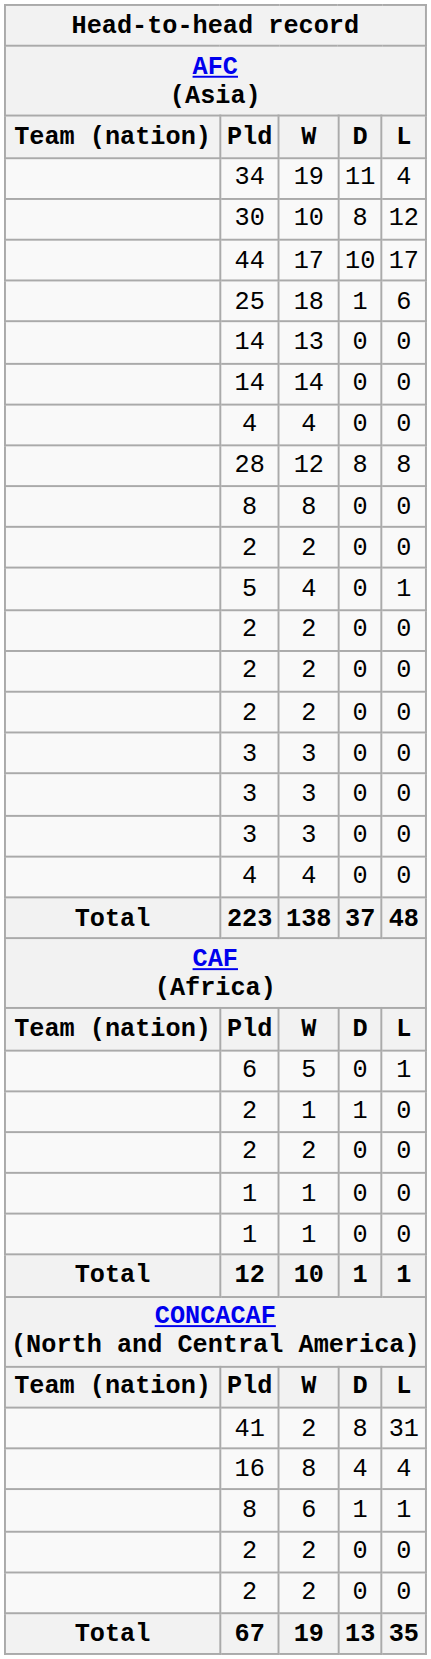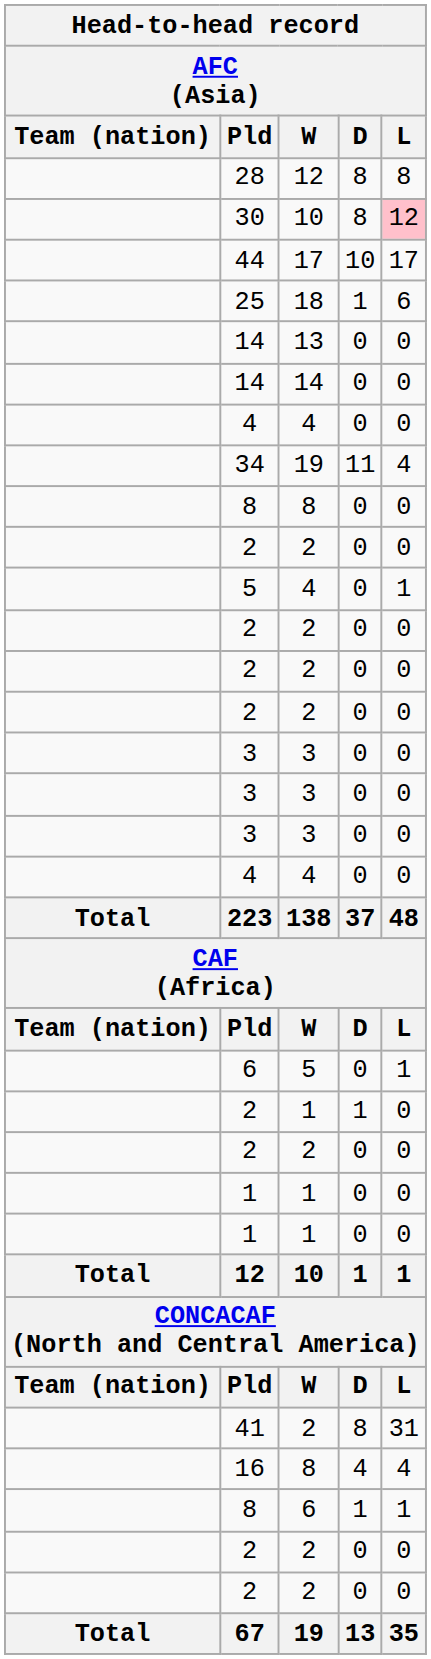rows swapped: 34 <-> 28
30 | L: no background -> pink background
